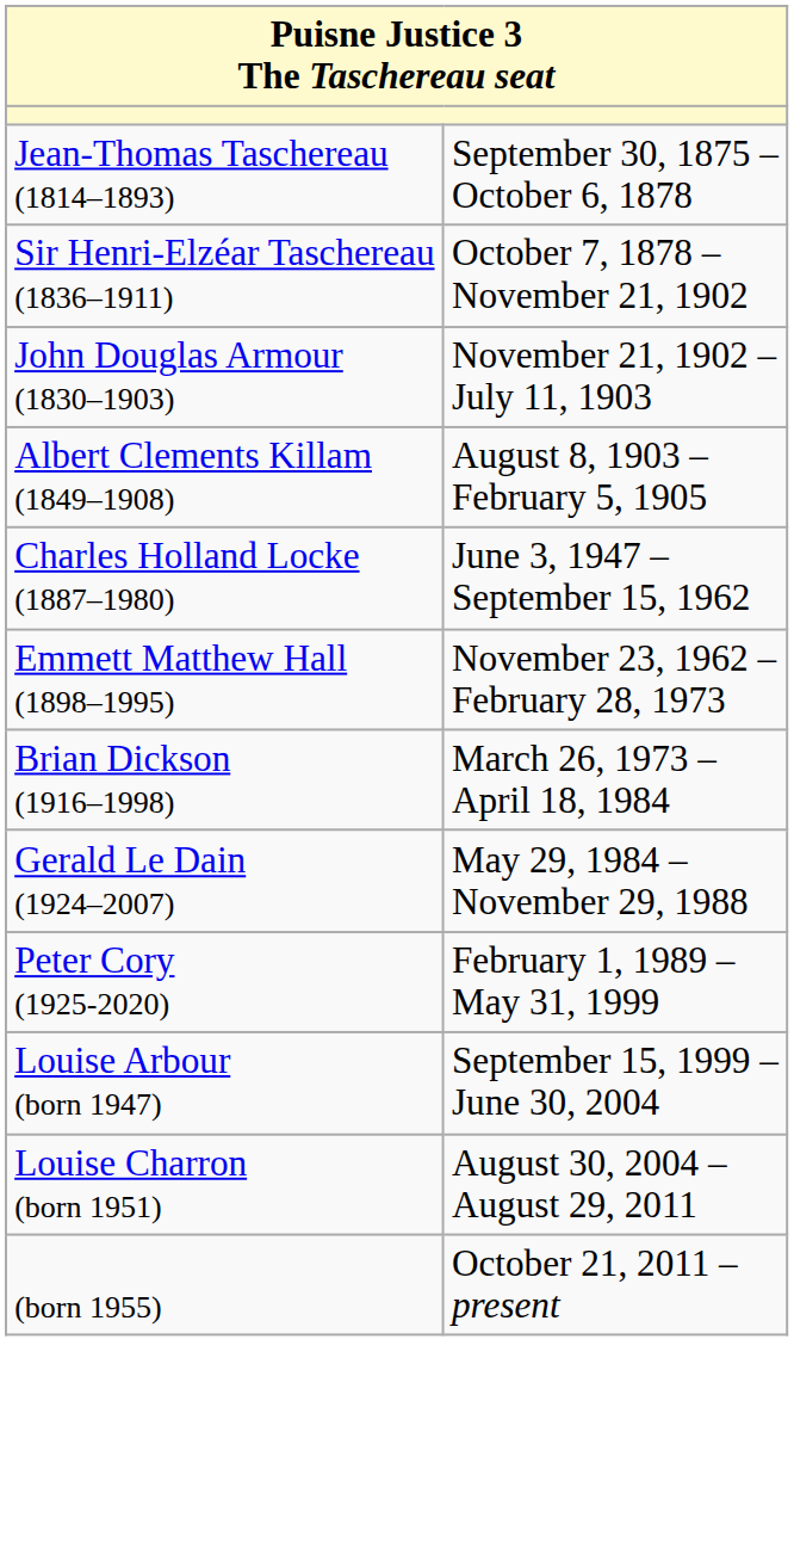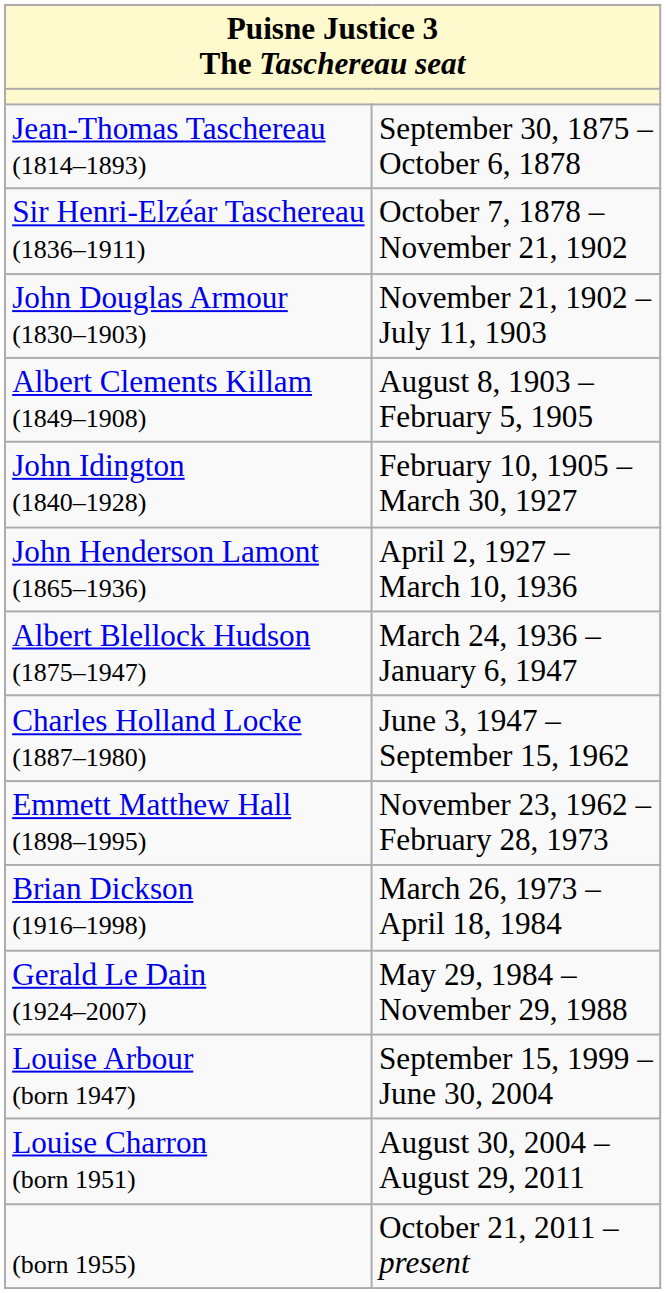+ row: John Idington (1840–1928) | February 10, 1905 – March 30, 1927
+ row: John Henderson Lamont (1865–1936) | April 2, 1927 – March 10, 1936
+ row: Albert Blellock Hudson (1875–1947) | March 24, 1936 – January 6, 1947
- row: Peter Cory (1925-2020) | February 1, 1989 – May 31, 1999
